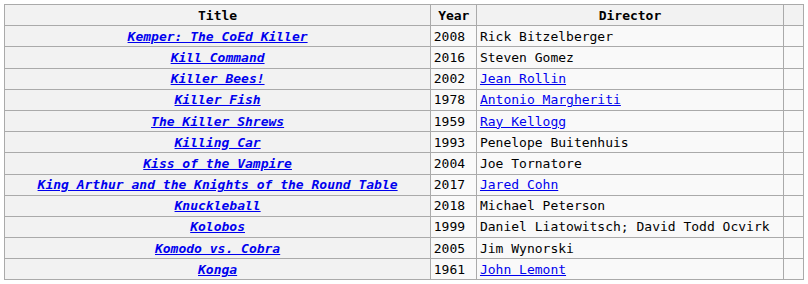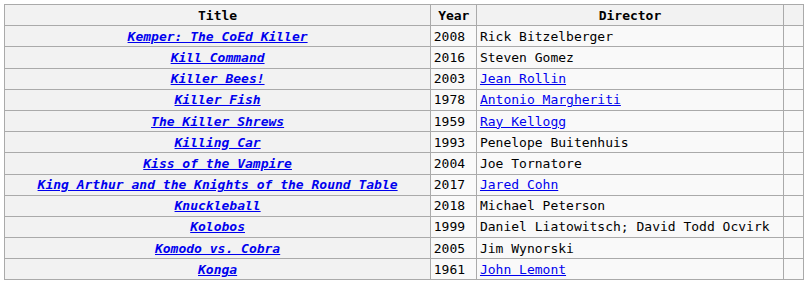Killer Bees! | Year: 2002 -> 2003
